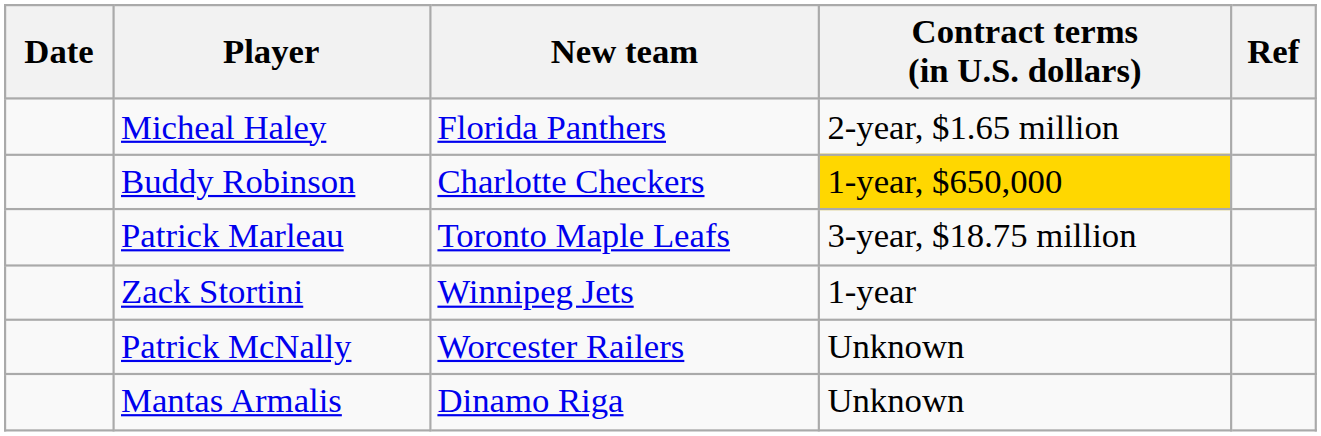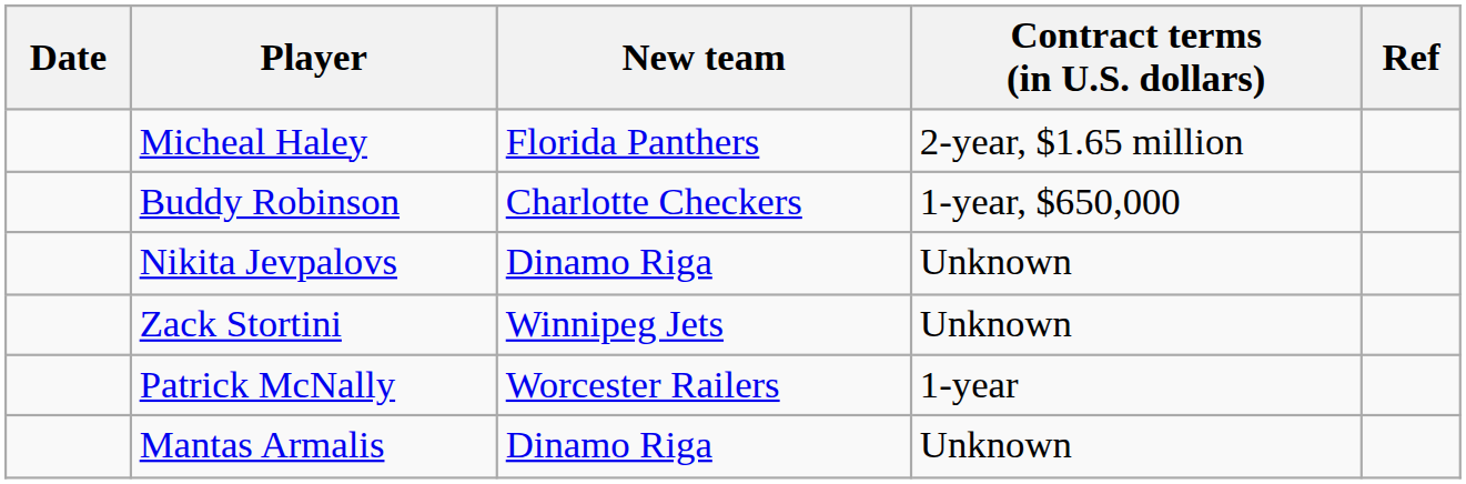Buddy Robinson | Contract terms (in U.S. dollars): gold background -> no background
- row: Patrick Marleau | Toronto Maple Leafs | 3-year, $18.75 million
+ row: Nikita Jevpalovs | Dinamo Riga | Unknown
Zack Stortini | Contract terms (in U.S. dollars): 1-year -> Unknown
Patrick McNally | Contract terms (in U.S. dollars): Unknown -> 1-year
